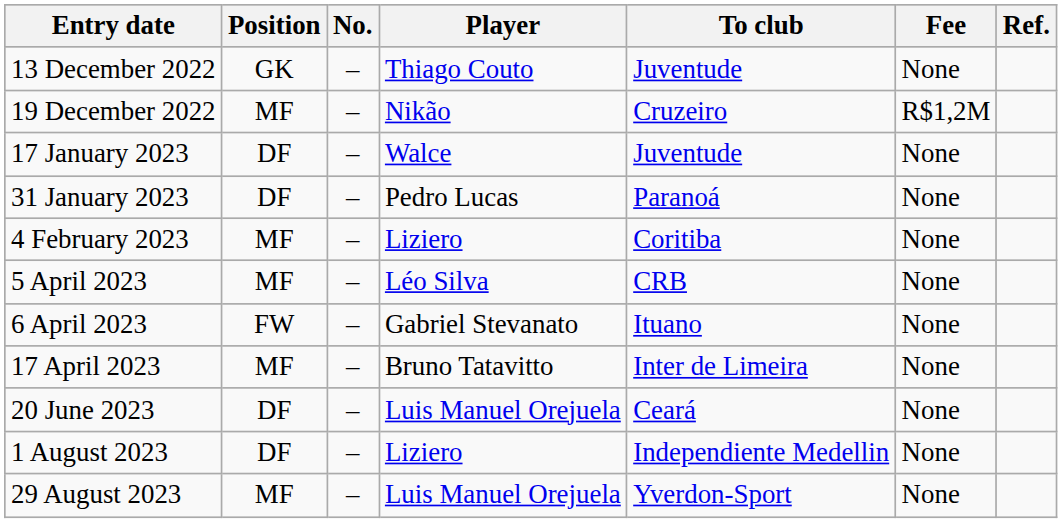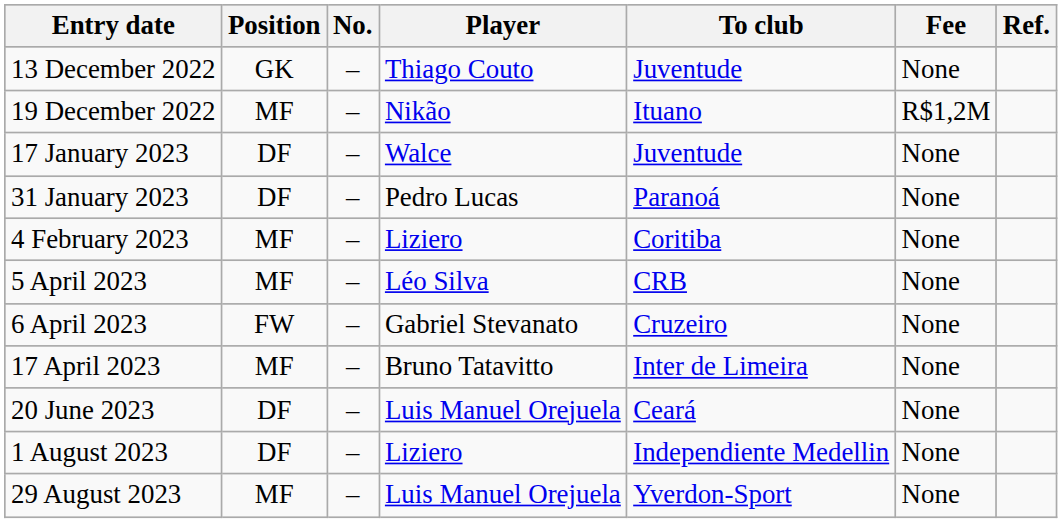19 December 2022 | To club: Cruzeiro -> Ituano
6 April 2023 | To club: Ituano -> Cruzeiro
